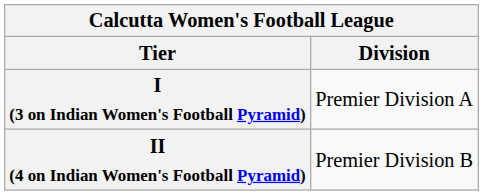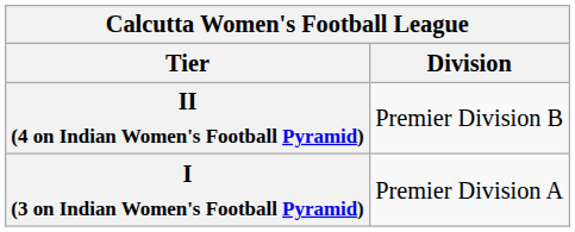rows swapped: I (3 on Indian Women's Football Pyramid) <-> II (4 on Indian Women's Football Pyramid)
